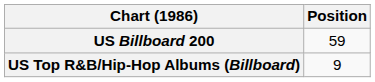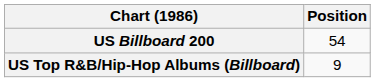US Billboard 200 | Position: 59 -> 54
